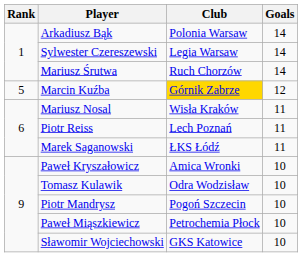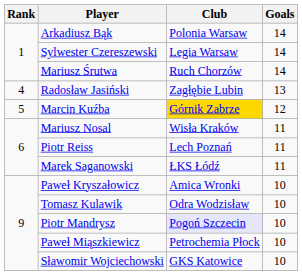+ row: 4 | Radosław Jasiński | Zagłębie Lubin | 13
Piotr Mandrysz | Club: no background -> lavender background
